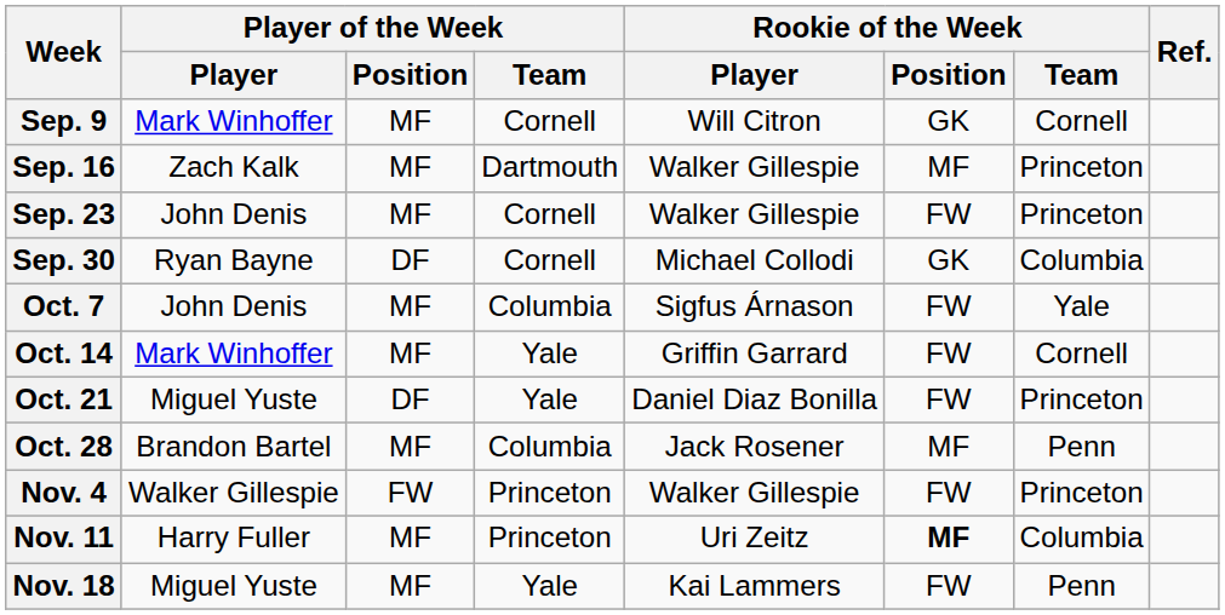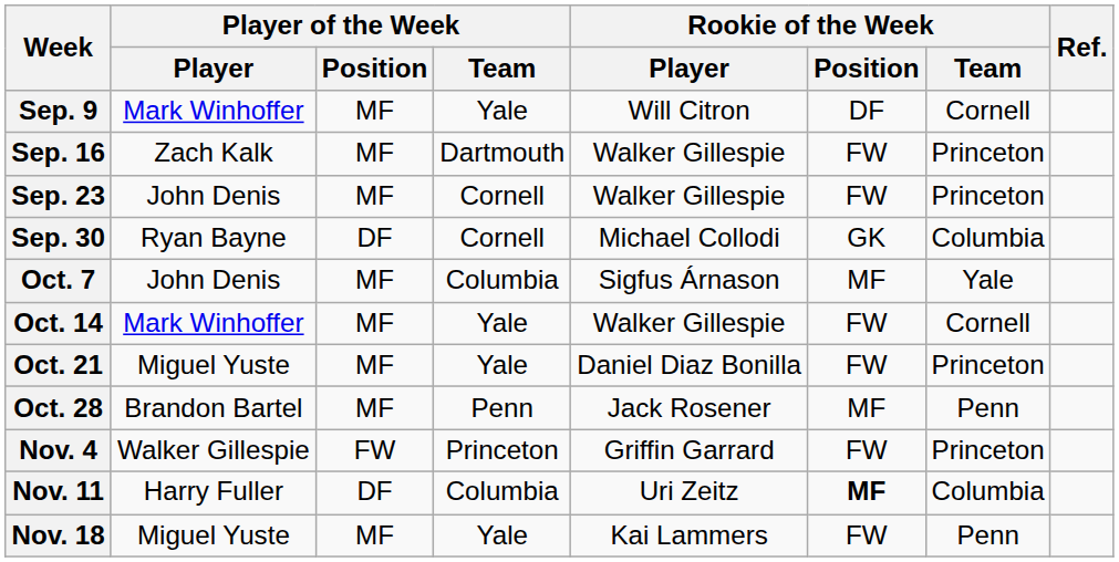Sep. 9 | Player of the Week / Team: Cornell -> Yale
Sep. 9 | Rookie of the Week / Position: GK -> DF
Sep. 16 | Rookie of the Week / Position: MF -> FW
Oct. 7 | Rookie of the Week / Position: FW -> MF
Oct. 14 | Rookie of the Week / Player: Griffin Garrard -> Walker Gillespie
Oct. 21 | Player of the Week / Position: DF -> MF
Oct. 28 | Player of the Week / Team: Columbia -> Penn
Nov. 4 | Rookie of the Week / Player: Walker Gillespie -> Griffin Garrard
Nov. 11 | Player of the Week / Position: MF -> DF
Nov. 11 | Player of the Week / Team: Princeton -> Columbia
